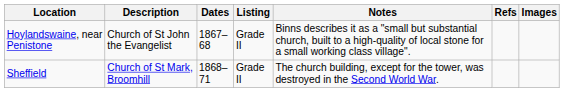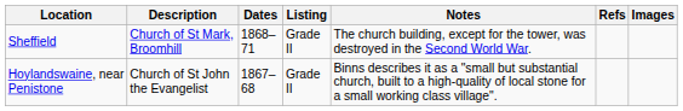rows swapped: Hoylandswaine, near Penistone <-> Sheffield
